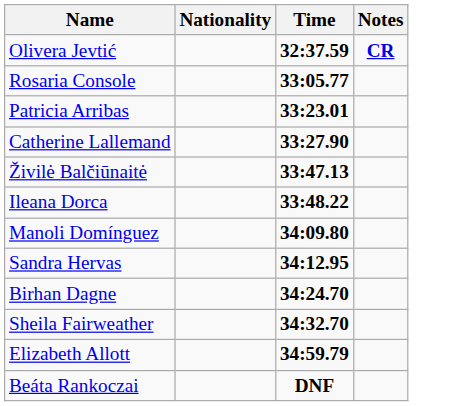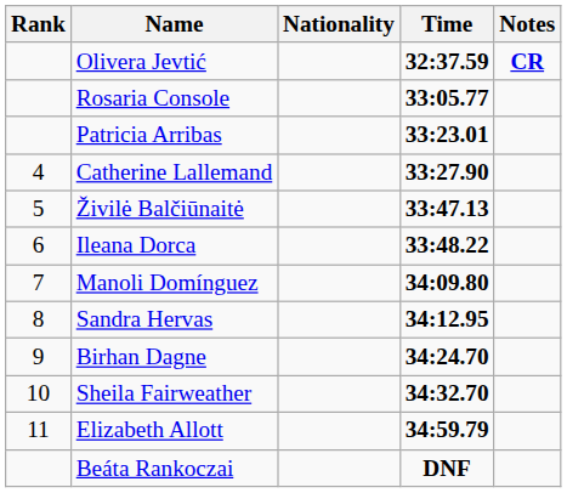+ column: Rank | 4 | 5 | 6 | 7 | 8 | 9 | 10 | 11
